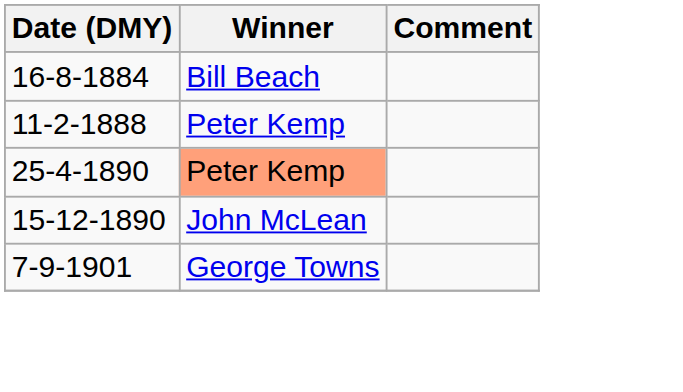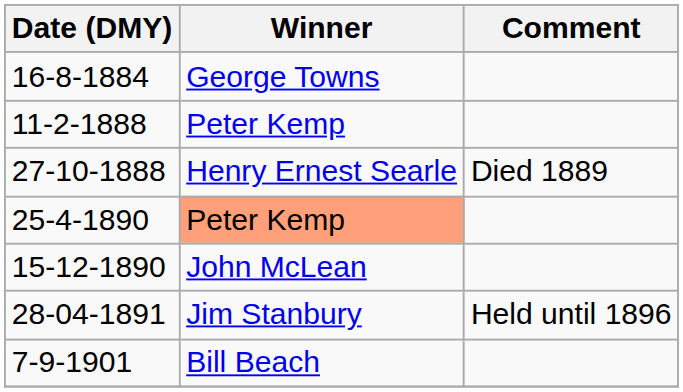16-8-1884 | Winner: Bill Beach -> George Towns
+ row: 27-10-1888 | Henry Ernest Searle | Died 1889
+ row: 28-04-1891 | Jim Stanbury | Held until 1896
7-9-1901 | Winner: George Towns -> Bill Beach
